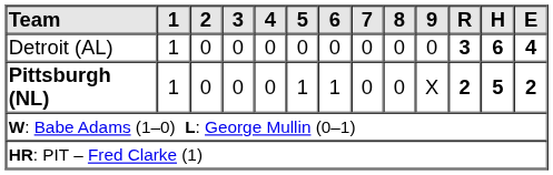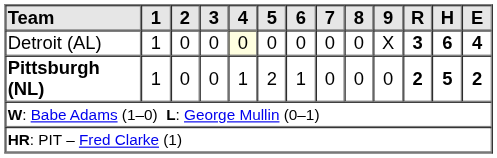Detroit (AL) | 4: no background -> lightyellow background
Detroit (AL) | 9: 0 -> X
Pittsburgh (NL) | 4: 0 -> 1
Pittsburgh (NL) | 5: 1 -> 2
Pittsburgh (NL) | 9: X -> 0
